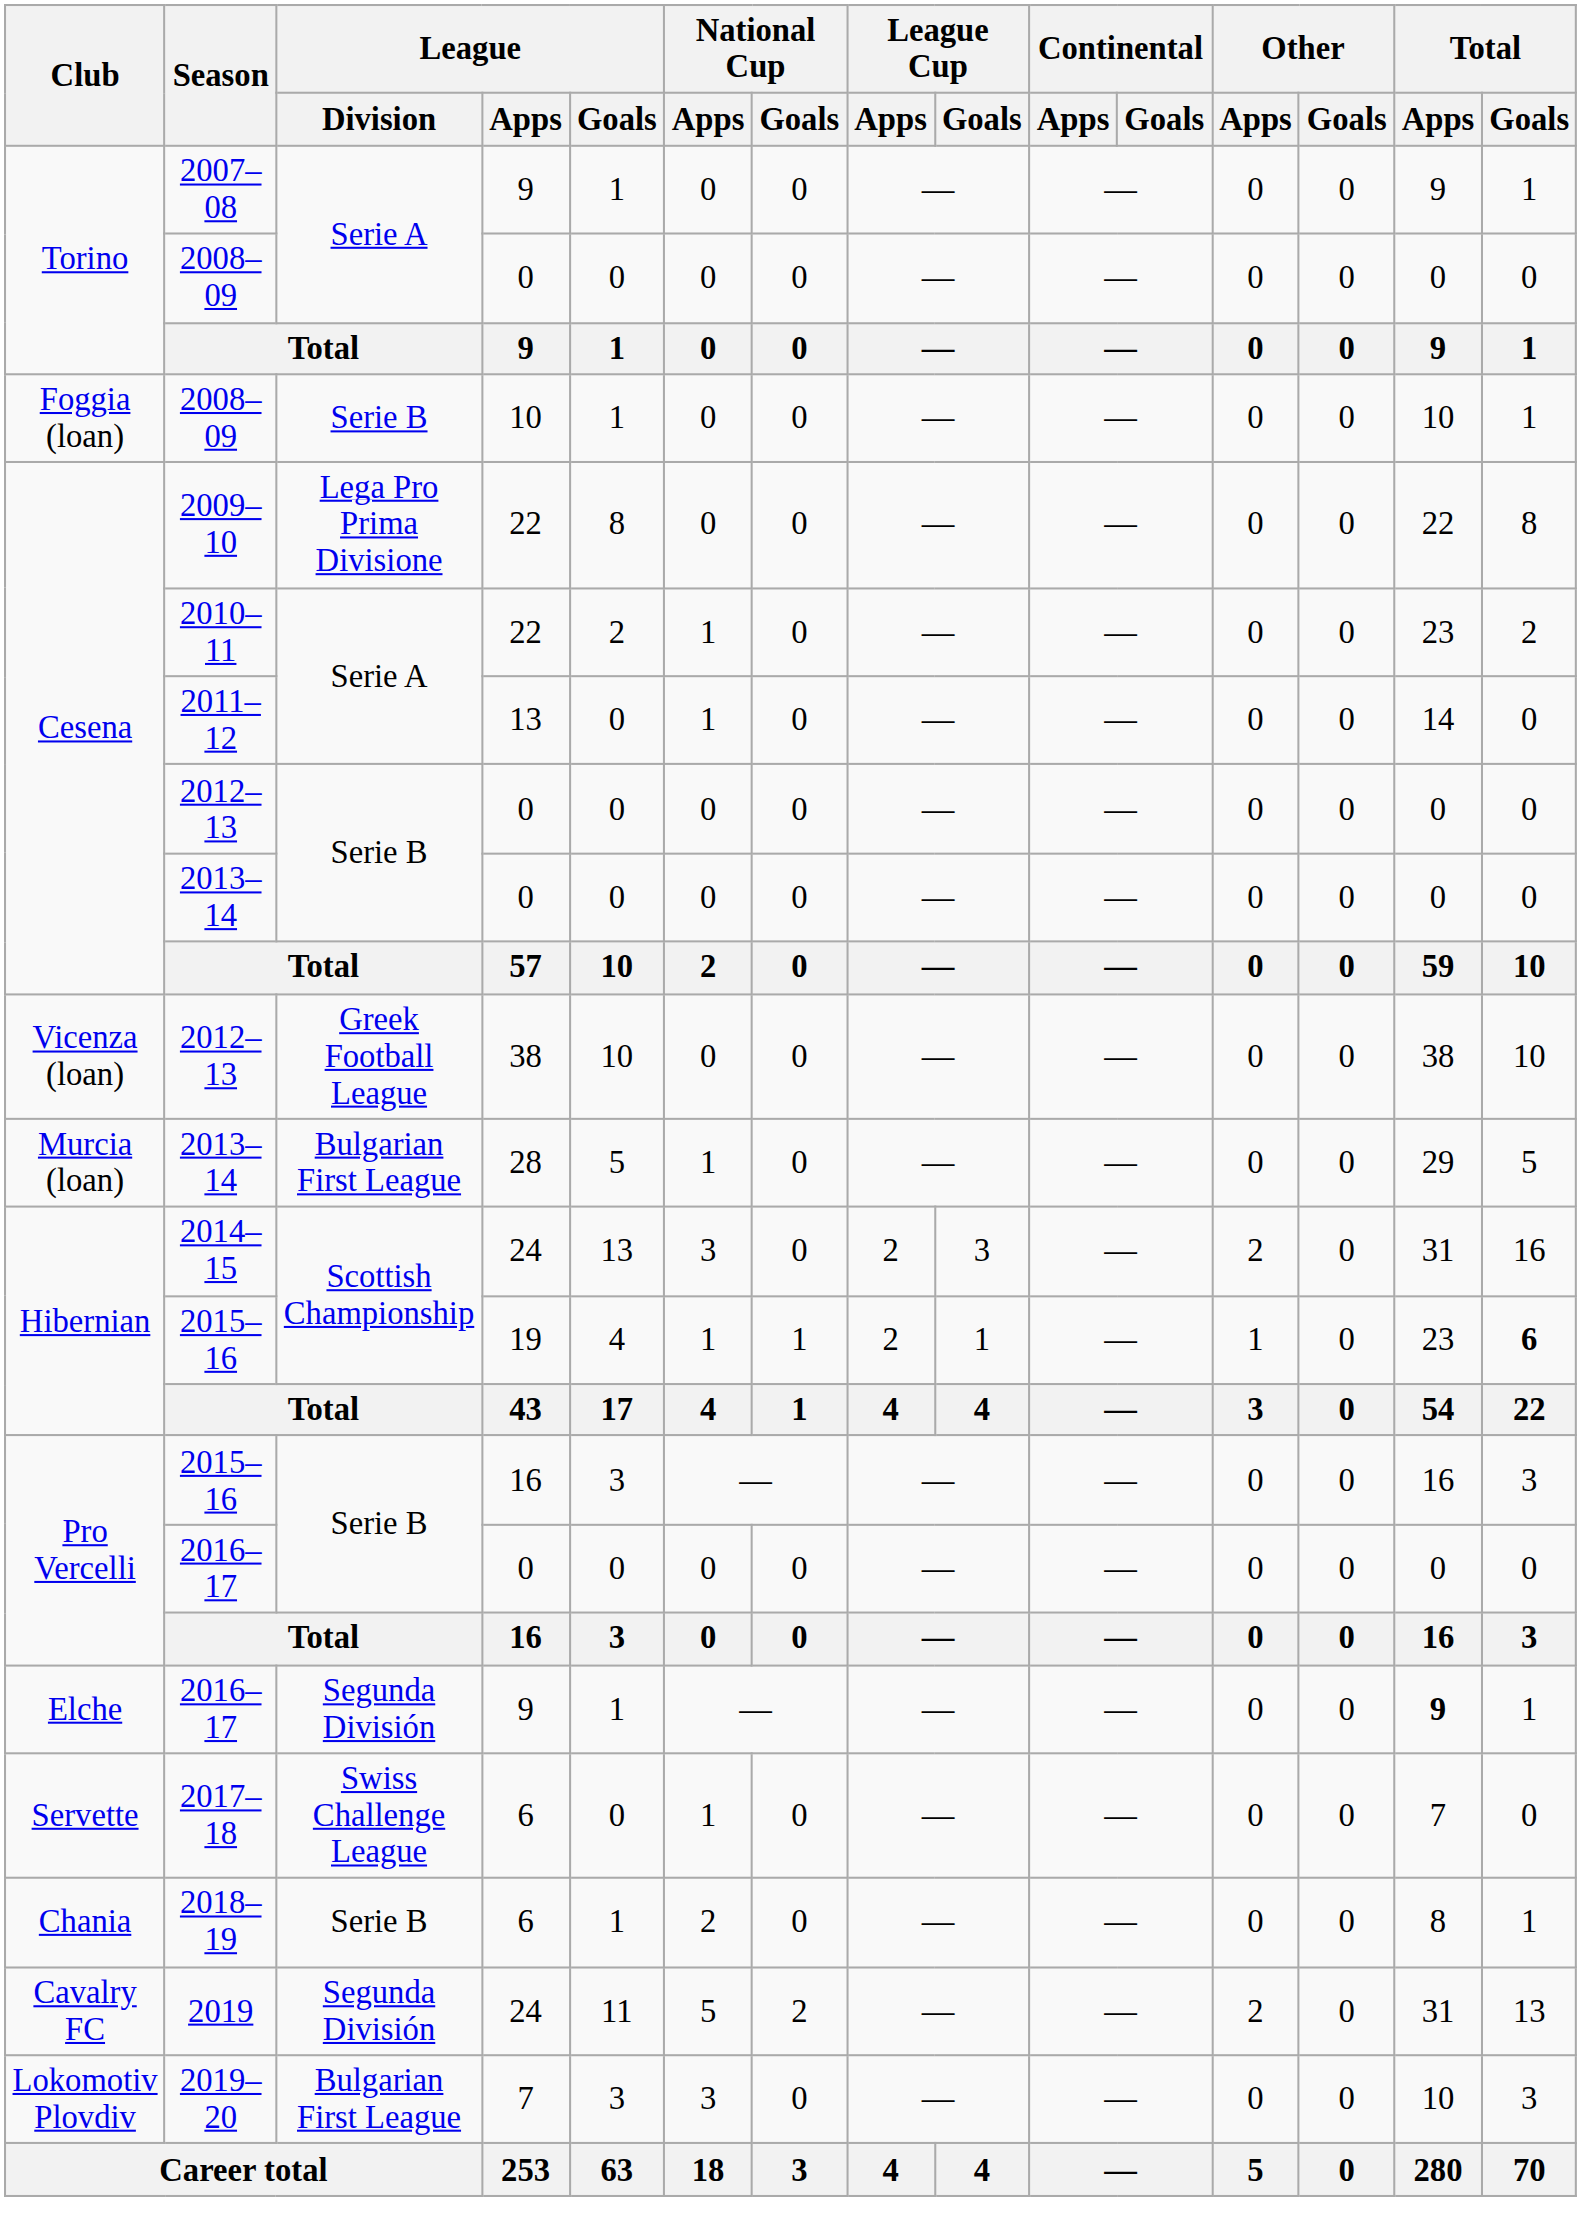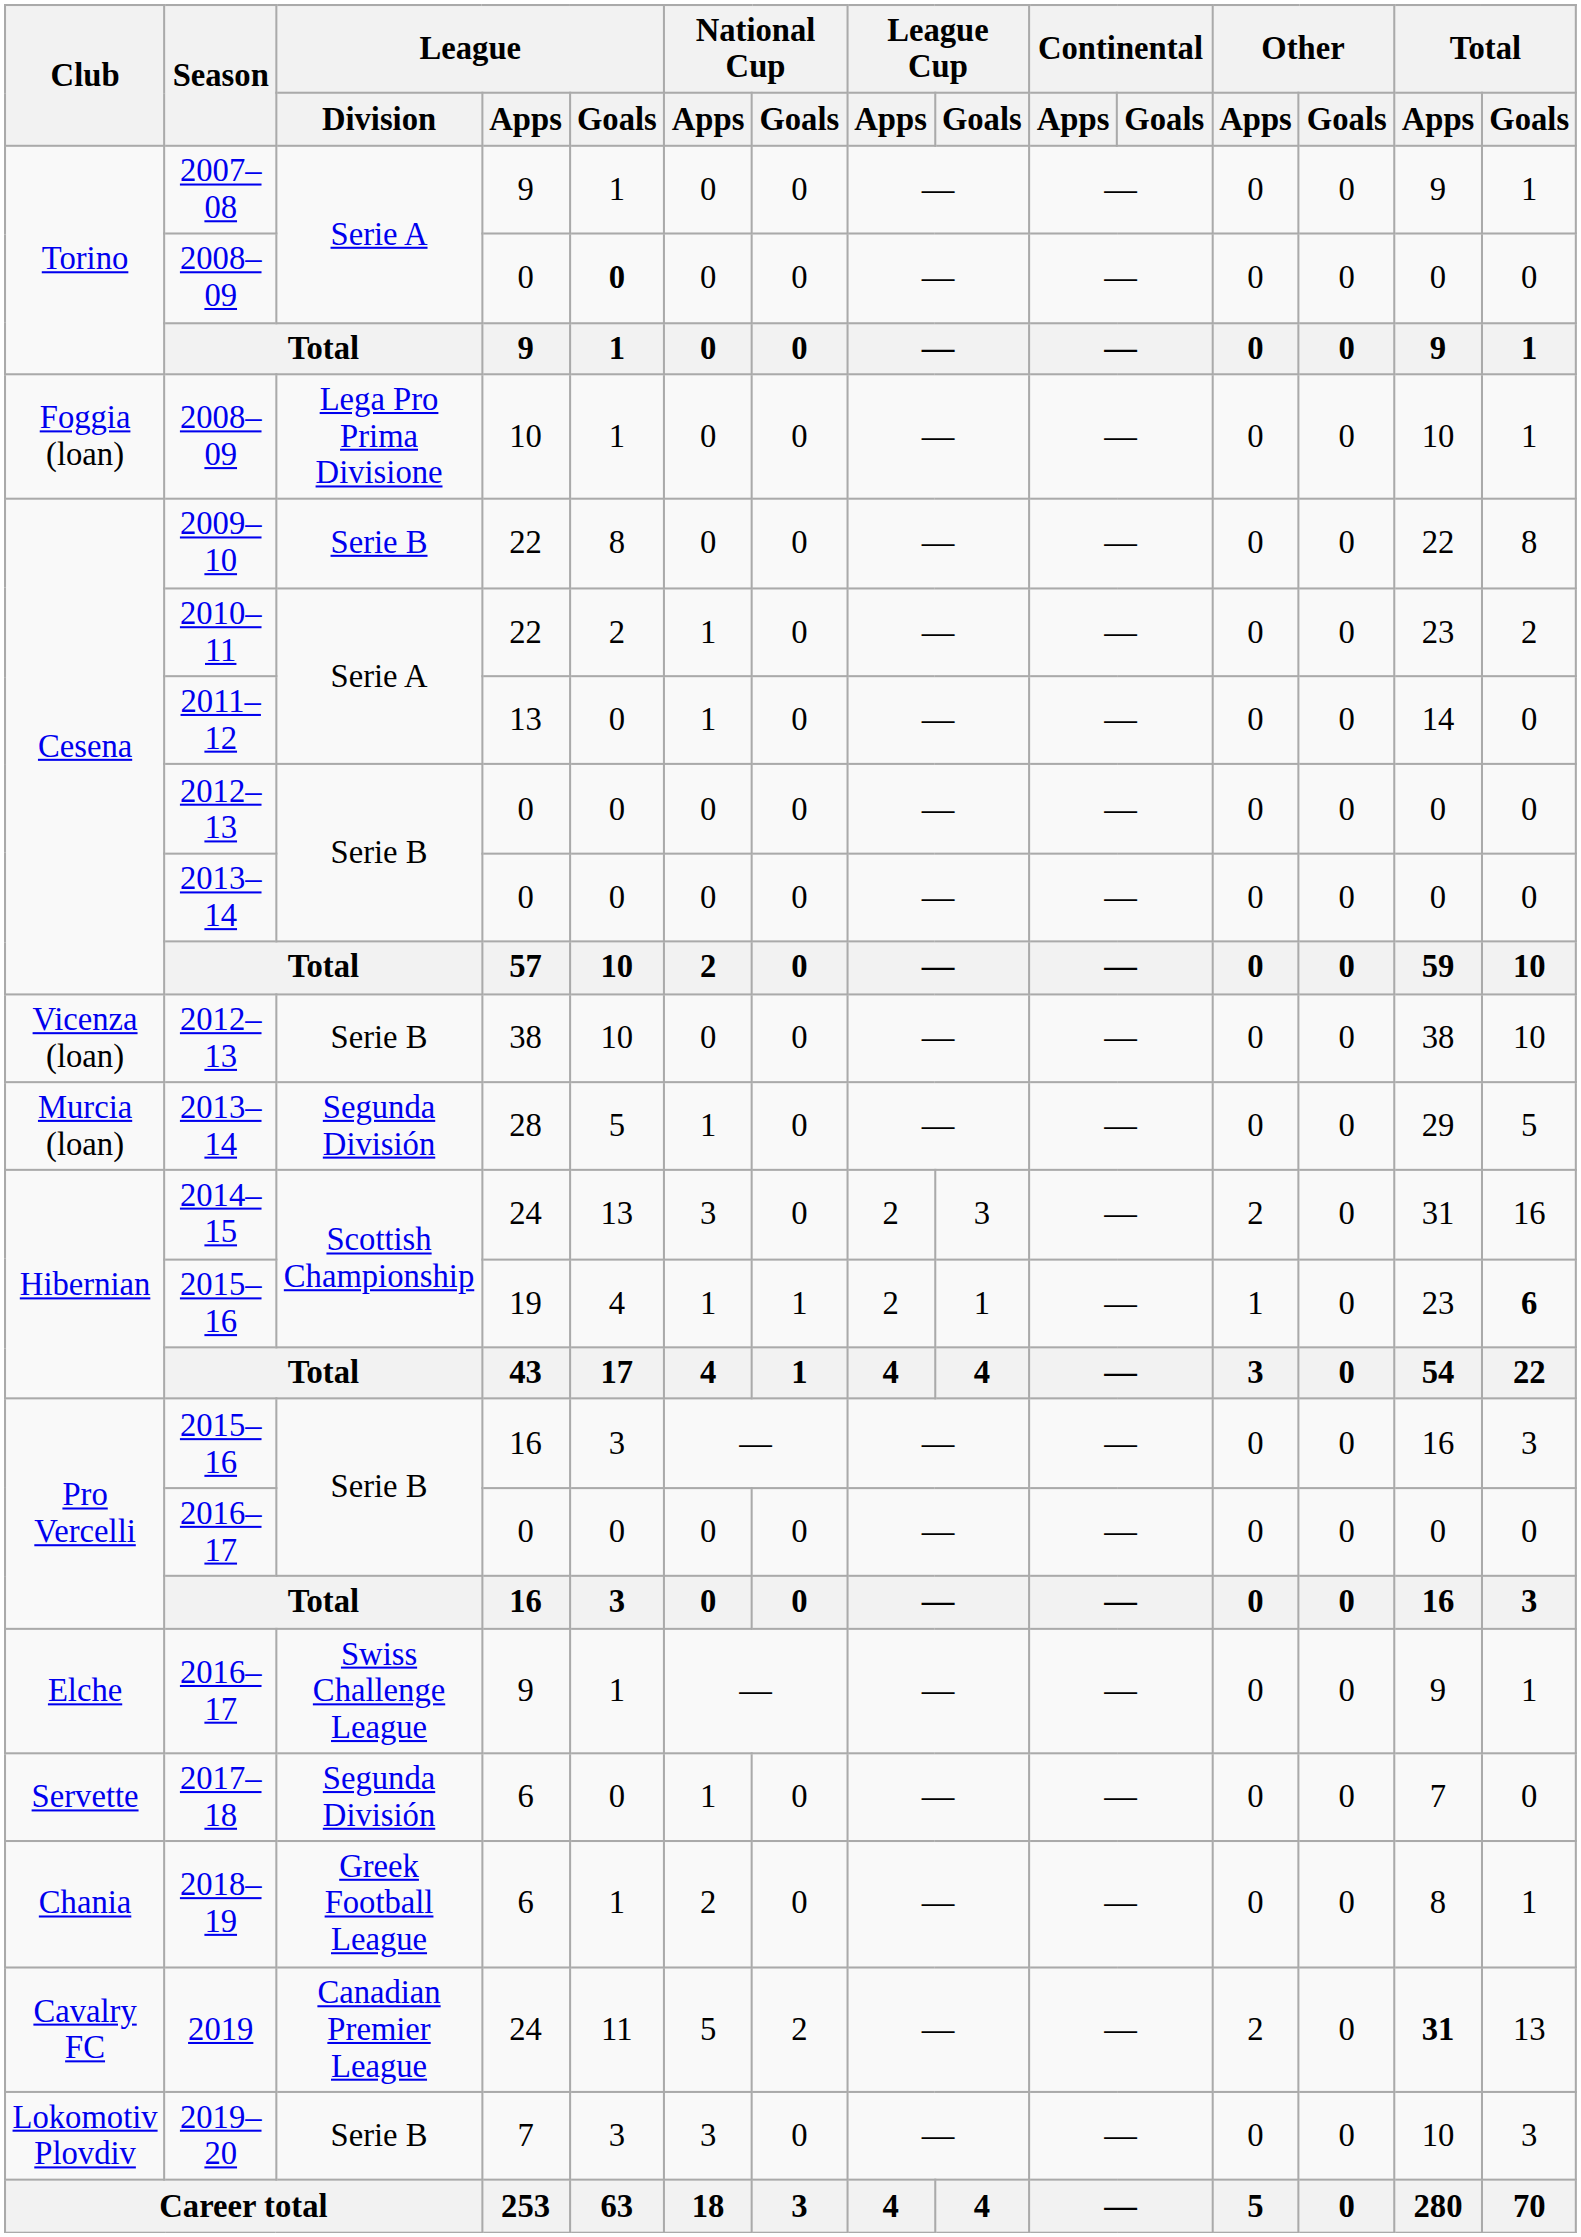Torino / 2008–09 | League / Goals: normal -> bold
Foggia (loan) / 2008–09 | League / Division: Serie B -> Lega Pro Prima Divisione
2009–10 | League / Division: Lega Pro Prima Divisione -> Serie B
Vicenza (loan) / 2012–13 | League / Division: Greek Football League -> Serie B
Murcia (loan) / 2013–14 | League / Division: Bulgarian First League -> Segunda División
Elche / 2016–17 | League / Division: Segunda División -> Swiss Challenge League
Elche / 2016–17 | Total / Apps: bold -> normal
2017–18 | League / Division: Swiss Challenge League -> Segunda División
2018–19 | League / Division: Serie B -> Greek Football League
2019 | League / Division: Segunda División -> Canadian Premier League
2019 | Total / Apps: normal -> bold
2019–20 | League / Division: Bulgarian First League -> Serie B
